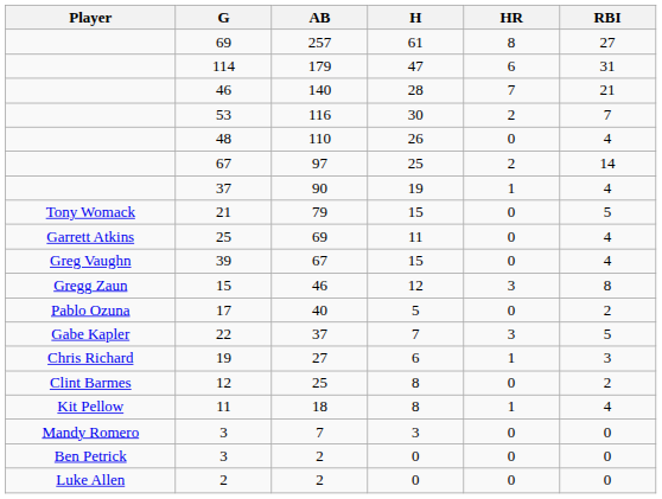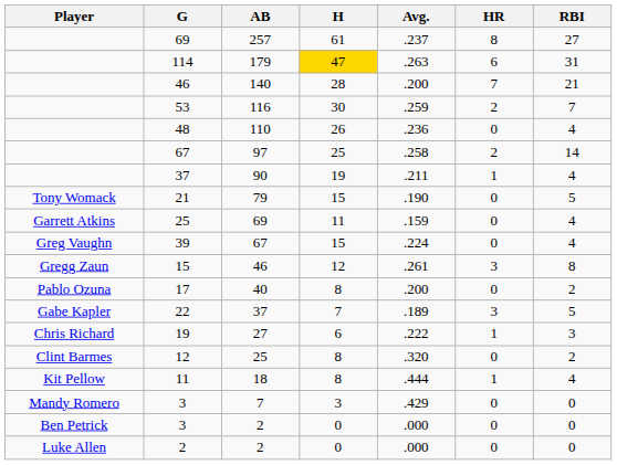+ column: Avg. | .237 | .263 | .200 | .259 | .236 | .258 | .211 | .190 | .159 | .224 | .261 | .200 | .189 | .222 | .320 | .444 | .429 | .000 | .000
114 | H: no background -> gold background
17 | H: 5 -> 8
